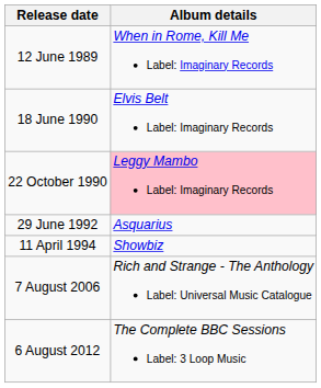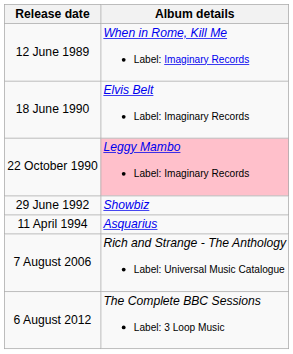29 June 1992 | Album details: Asquarius -> Showbiz
11 April 1994 | Album details: Showbiz -> Asquarius
